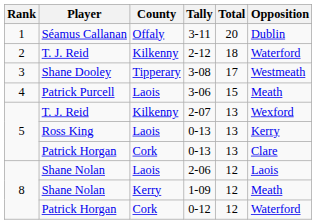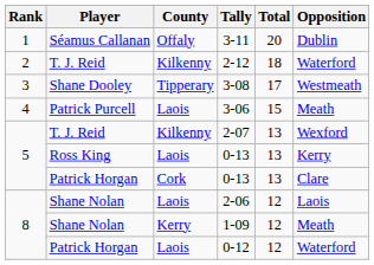0-12 | County: Cork -> Laois
